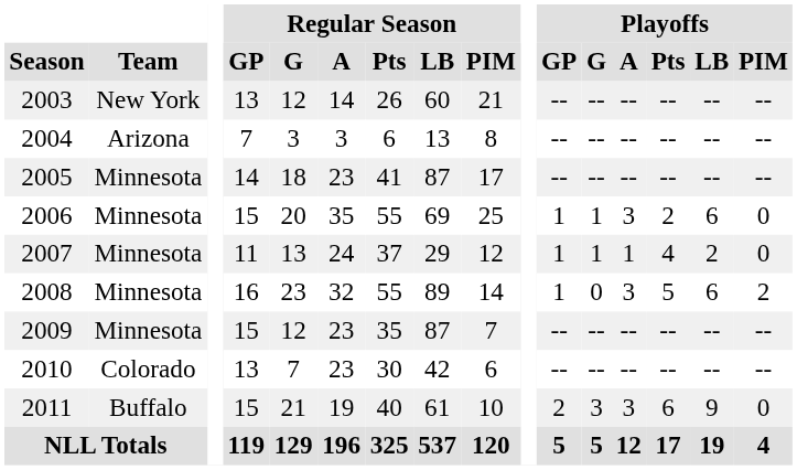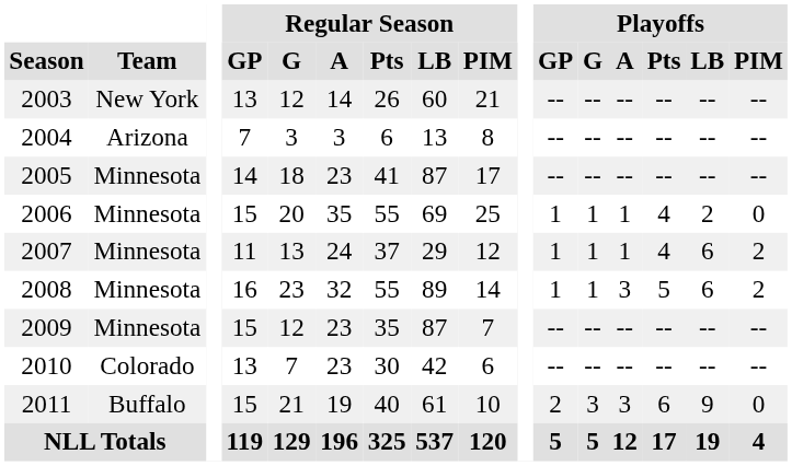2006 | Playoffs / A: 3 -> 1
2006 | Playoffs / Pts: 2 -> 4
2006 | Playoffs / LB: 6 -> 2
2007 | Playoffs / LB: 2 -> 6
2007 | Playoffs / PIM: 0 -> 2
2008 | Playoffs / G: 0 -> 1
